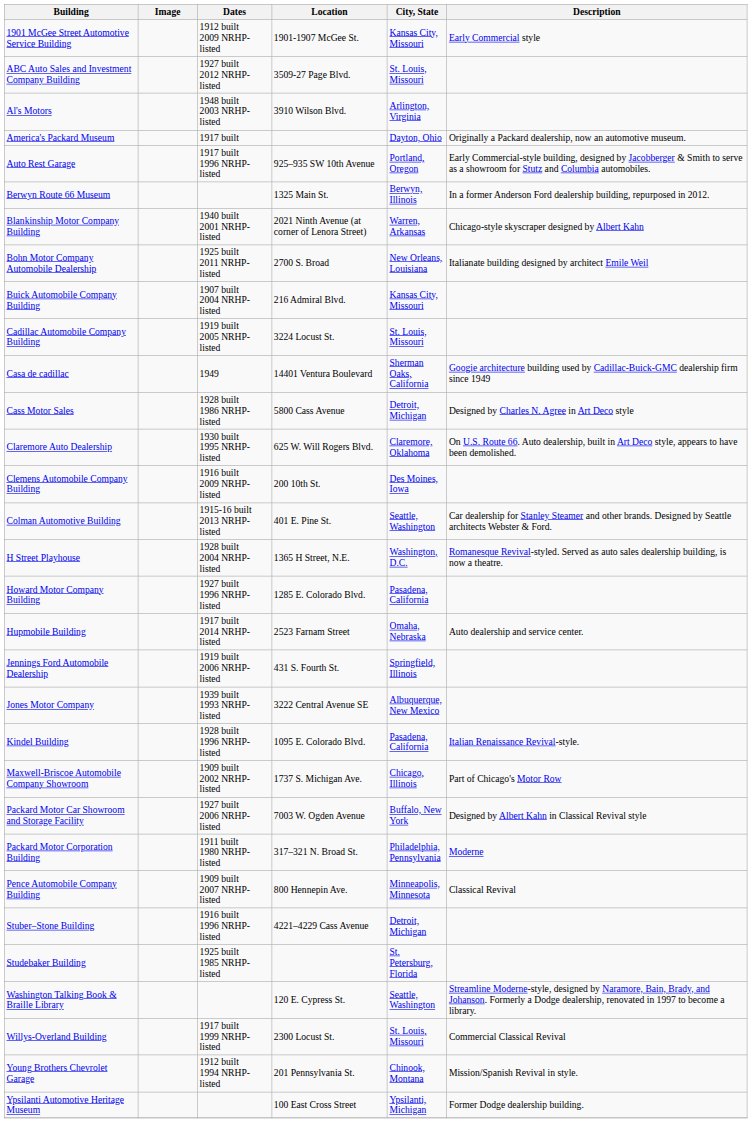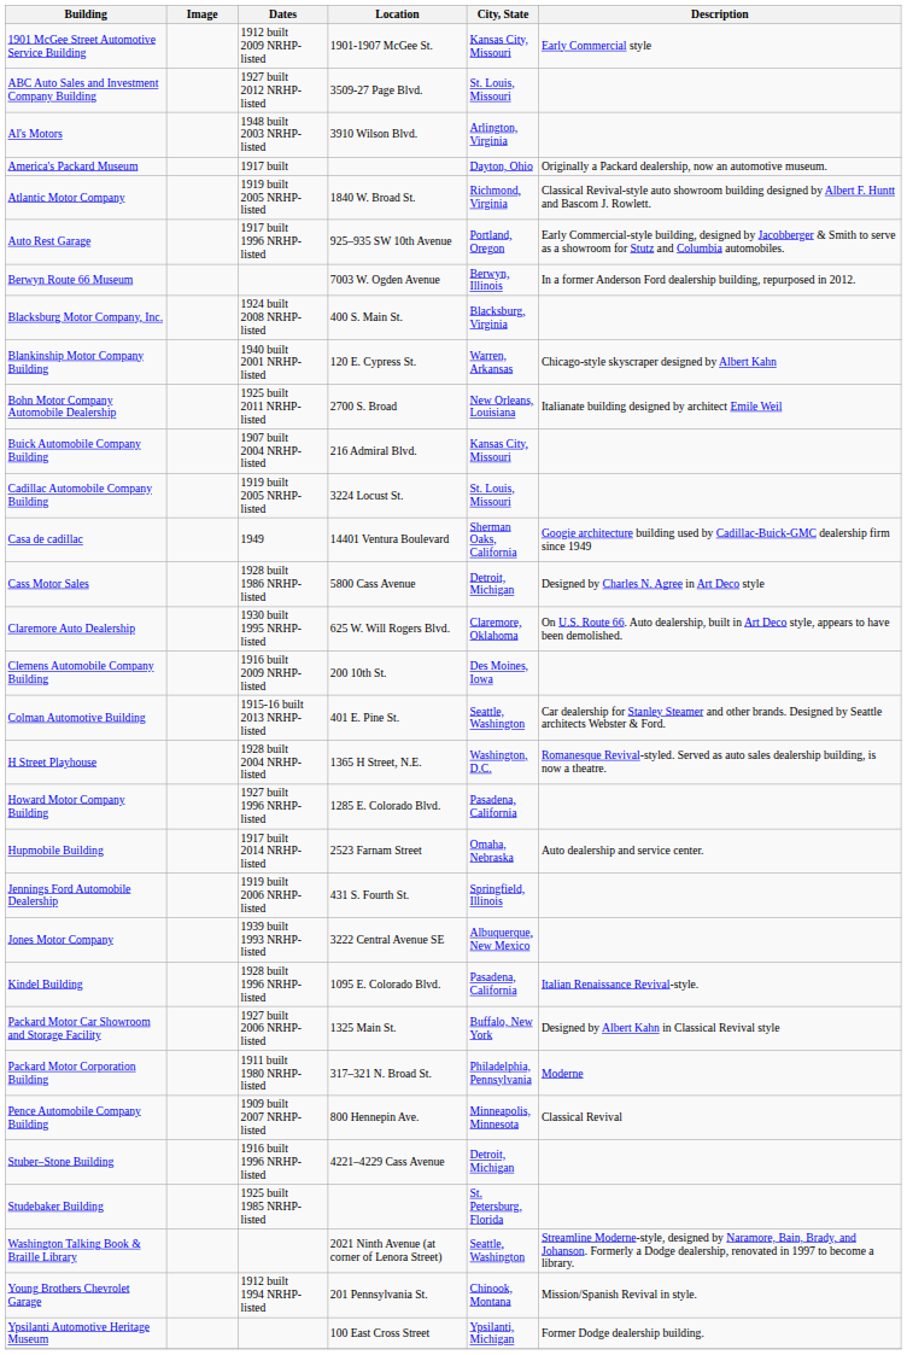+ row: Atlantic Motor Company | 1919 built 2005 NRHP-listed | 1840 W. Broad St. | Richmond, Virginia | Classical Revival-style auto showroom building designed by Albert F. Huntt and Bascom J. Rowlett.
Berwyn Route 66 Museum | Location: 1325 Main St. -> 7003 W. Ogden Avenue
+ row: Blacksburg Motor Company, Inc. | 1924 built 2008 NRHP-listed | 400 S. Main St. | Blacksburg, Virginia
Blankinship Motor Company Building | Location: 2021 Ninth Avenue (at corner of Lenora Street) -> 120 E. Cypress St.
- row: Maxwell-Briscoe Automobile Company Showroom | 1909 built 2002 NRHP-listed | 1737 S. Michigan Ave. | Chicago, Illinois | Part of Chicago's Motor Row
Packard Motor Car Showroom and Storage Facility | Location: 7003 W. Ogden Avenue -> 1325 Main St.
Washington Talking Book & Braille Library | Location: 120 E. Cypress St. -> 2021 Ninth Avenue (at corner of Lenora Street)
- row: Willys-Overland Building | 1917 built 1999 NRHP-listed | 2300 Locust St. | St. Louis, Missouri | Commercial Classical Revival
